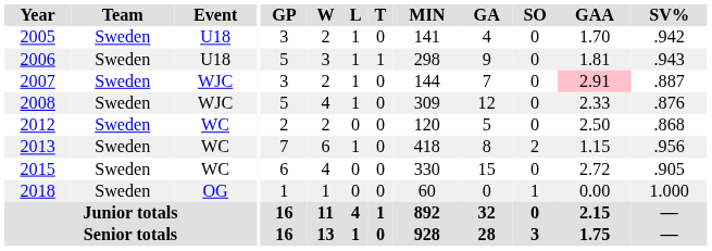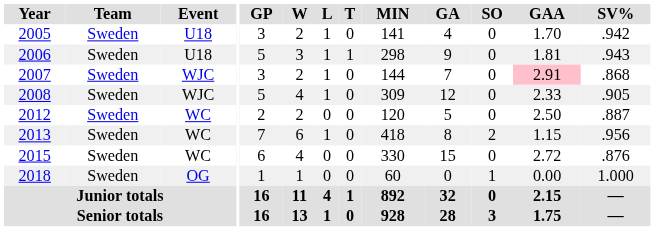2007 | SV%: .887 -> .868
2008 | SV%: .876 -> .905
2012 | SV%: .868 -> .887
2015 | SV%: .905 -> .876
